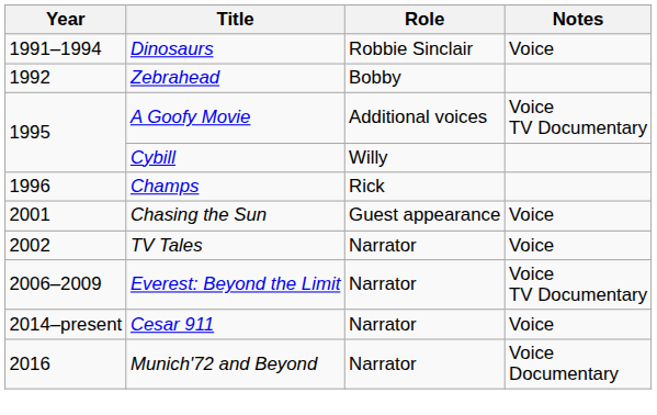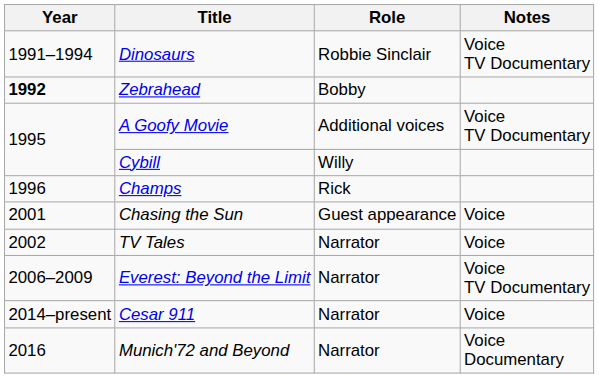Dinosaurs | Notes: Voice -> Voice TV Documentary
Zebrahead | Year: normal -> bold
